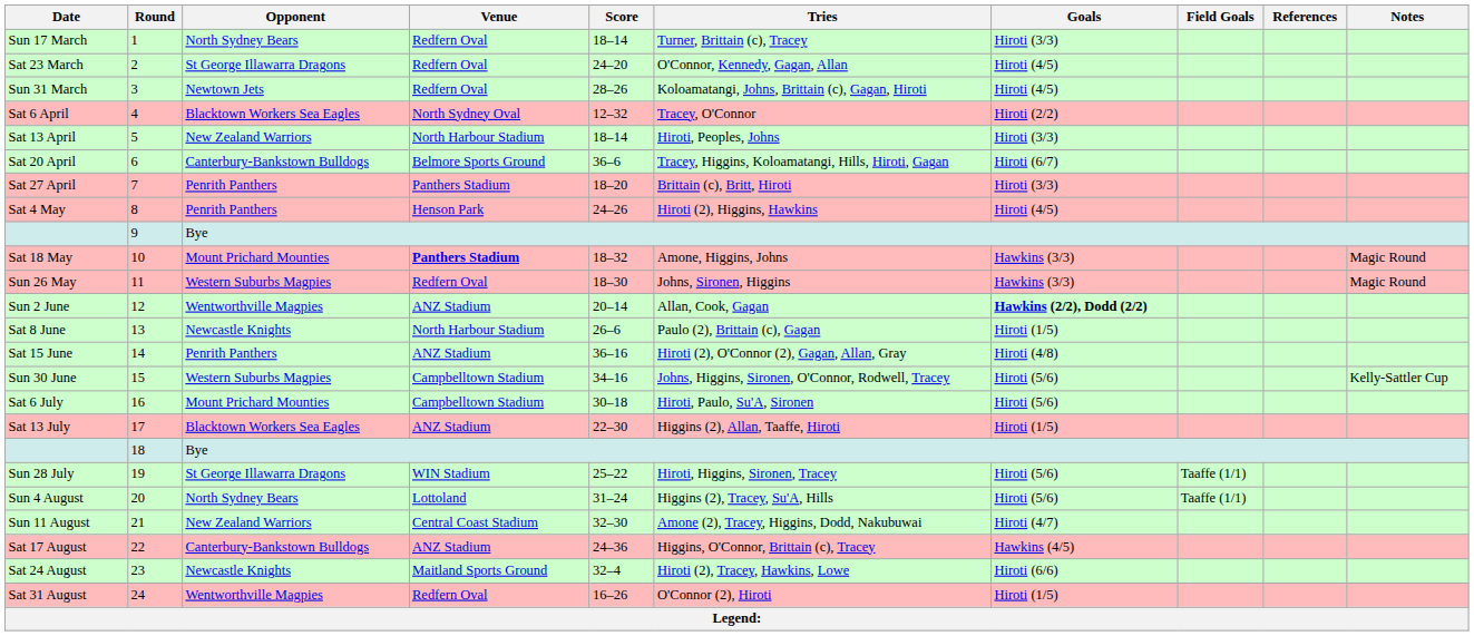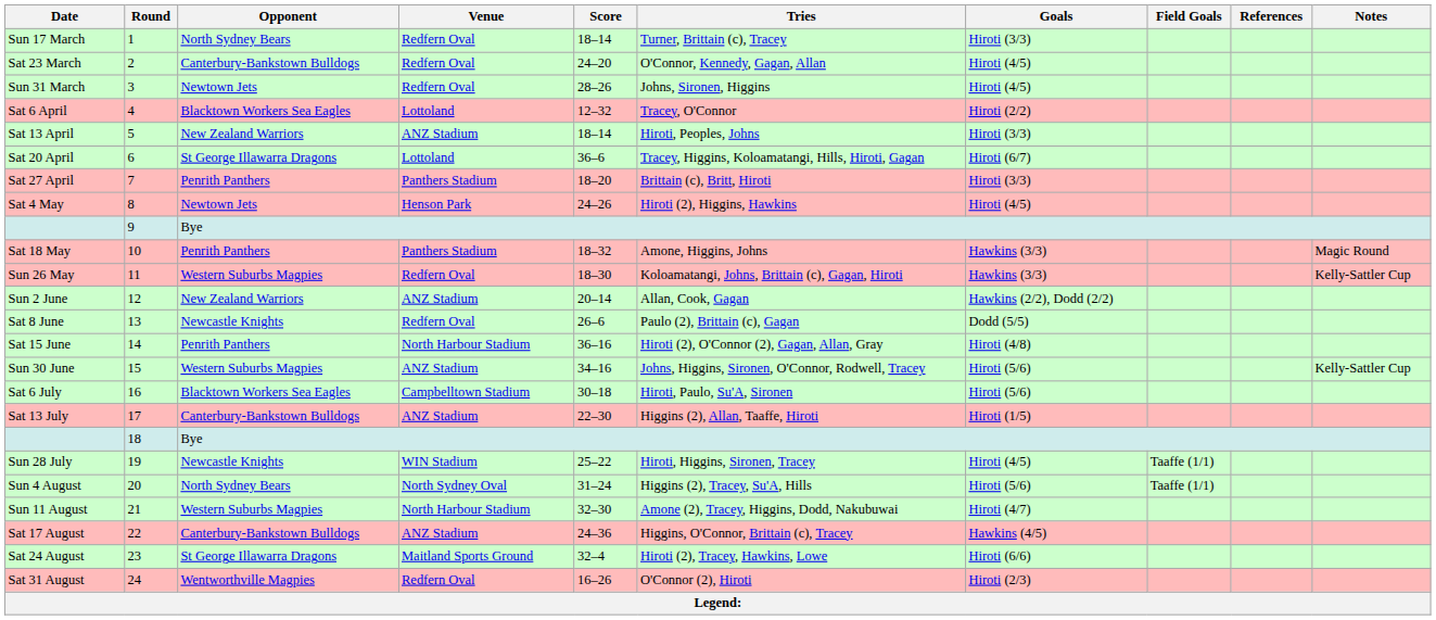Sat 23 March | Opponent: St George Illawarra Dragons -> Canterbury-Bankstown Bulldogs
Sun 31 March | Tries: Koloamatangi, Johns, Brittain (c), Gagan, Hiroti -> Johns, Sironen, Higgins
Sat 6 April | Venue: North Sydney Oval -> Lottoland
Sat 13 April | Venue: North Harbour Stadium -> ANZ Stadium
Sat 20 April | Opponent: Canterbury-Bankstown Bulldogs -> St George Illawarra Dragons
Sat 20 April | Venue: Belmore Sports Ground -> Lottoland
Sat 4 May | Opponent: Penrith Panthers -> Newtown Jets
Sat 18 May | Opponent: Mount Prichard Mounties -> Penrith Panthers
Sat 18 May | Venue: bold -> normal
Sun 26 May | Tries: Johns, Sironen, Higgins -> Koloamatangi, Johns, Brittain (c), Gagan, Hiroti
Sun 26 May | Notes: Magic Round -> Kelly-Sattler Cup
Sun 2 June | Opponent: Wentworthville Magpies -> New Zealand Warriors
Sun 2 June | Goals: bold -> normal
Sat 8 June | Venue: North Harbour Stadium -> Redfern Oval
Sat 8 June | Goals: Hiroti (1/5) -> Dodd (5/5)
Sat 15 June | Venue: ANZ Stadium -> North Harbour Stadium
Sun 30 June | Venue: Campbelltown Stadium -> ANZ Stadium
Sat 6 July | Opponent: Mount Prichard Mounties -> Blacktown Workers Sea Eagles
Sat 13 July | Opponent: Blacktown Workers Sea Eagles -> Canterbury-Bankstown Bulldogs
Sun 28 July | Opponent: St George Illawarra Dragons -> Newcastle Knights
Sun 28 July | Goals: Hiroti (5/6) -> Hiroti (4/5)
Sun 4 August | Venue: Lottoland -> North Sydney Oval
Sun 11 August | Opponent: New Zealand Warriors -> Western Suburbs Magpies
Sun 11 August | Venue: Central Coast Stadium -> North Harbour Stadium
Sat 24 August | Opponent: Newcastle Knights -> St George Illawarra Dragons
Sat 31 August | Goals: Hiroti (1/5) -> Hiroti (2/3)
